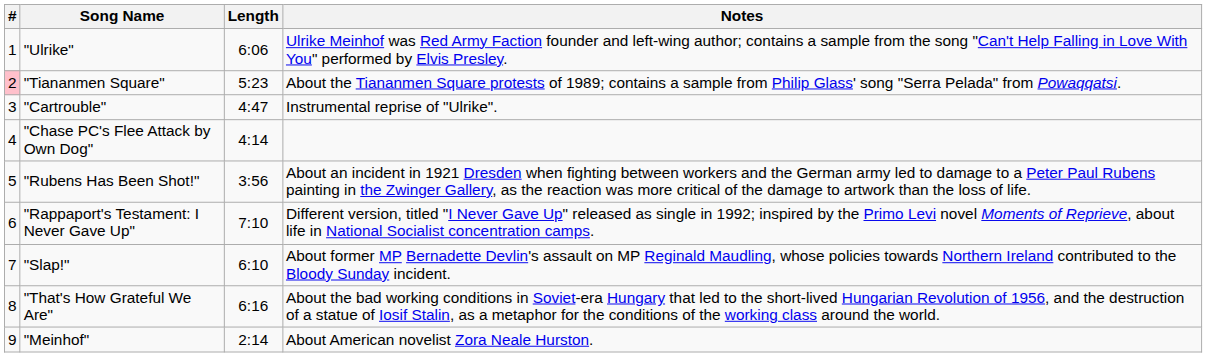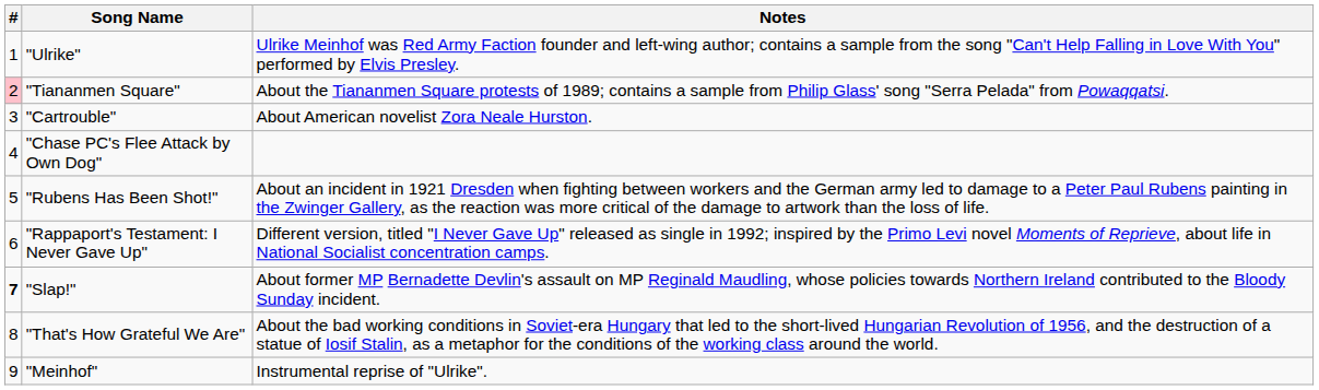- column: Length | 6:06 | 5:23 | 4:47 | 4:14 | 3:56 | 7:10 | 6:10 | 6:16 | 2:14
"Cartrouble" | Notes: Instrumental reprise of "Ulrike". -> About American novelist Zora Neale Hurston.
"Slap!" | #: normal -> bold
"Meinhof" | Notes: About American novelist Zora Neale Hurston. -> Instrumental reprise of "Ulrike".
